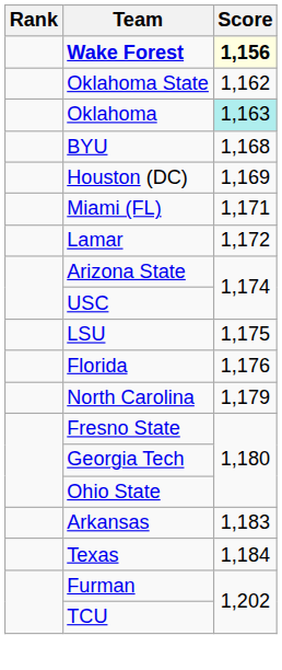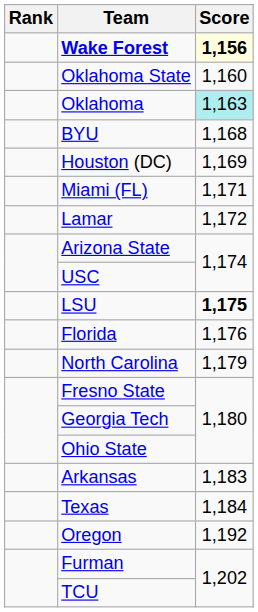Oklahoma State | Score: 1,162 -> 1,160
LSU | Score: normal -> bold
+ row: Oregon | 1,192
